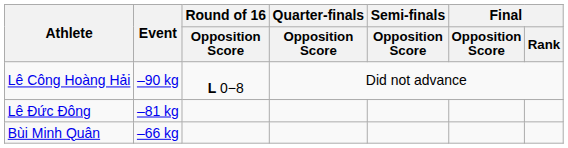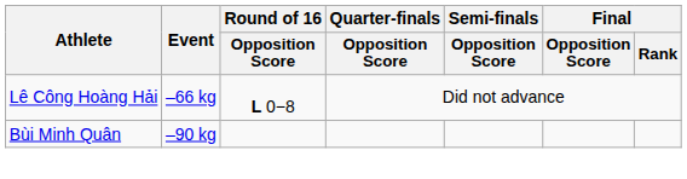Lê Công Hoàng Hải | Event: –90 kg -> –66 kg
- row: Lê Đức Đông | –81 kg
Bùi Minh Quân | Event: –66 kg -> –90 kg
